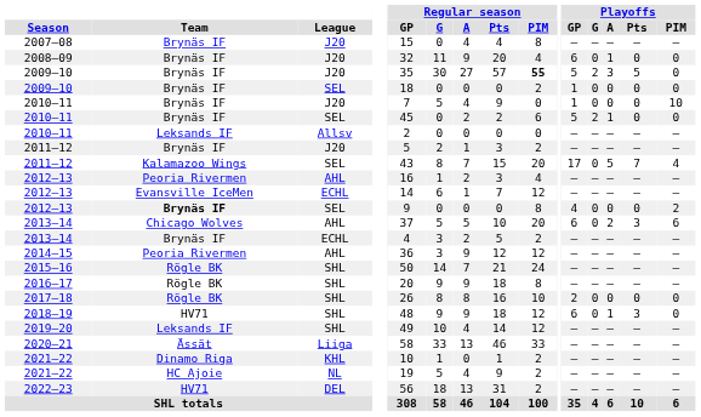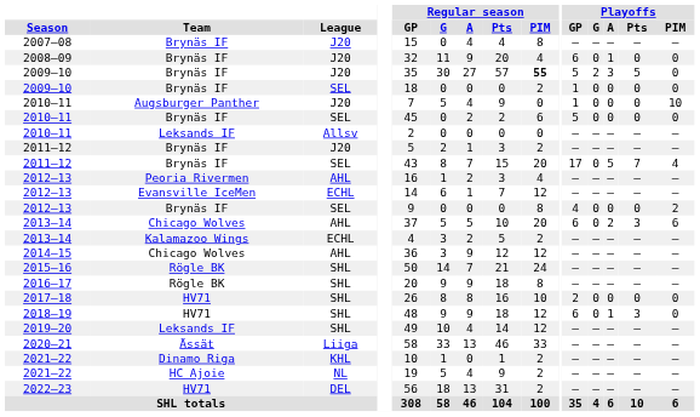2010–11 / J20 | Team: Brynäs IF -> Augsburger Panther
2010–11 / SEL | Playoffs / G: 2 -> 0
2010–11 / SEL | Playoffs / A: 1 -> 0
2011–12 / SEL | Team: Kalamazoo Wings -> Brynäs IF
2012–13 / SEL | Team: bold -> normal
2013–14 / ECHL | Team: Brynäs IF -> Kalamazoo Wings
2014–15 | Team: Peoria Rivermen -> Chicago Wolves
2017–18 | Team: Rögle BK -> HV71
